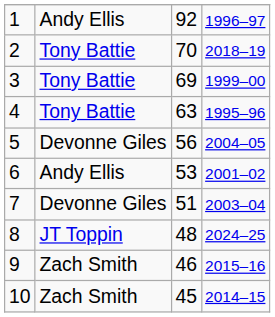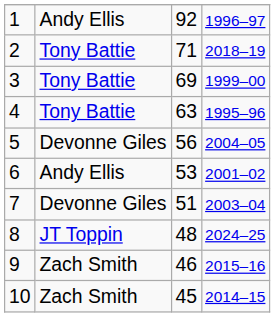2 | column 3: 70 -> 71
